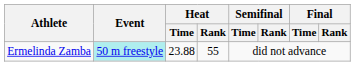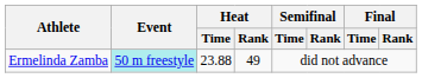Ermelinda Zamba | Heat / Rank: 55 -> 49
